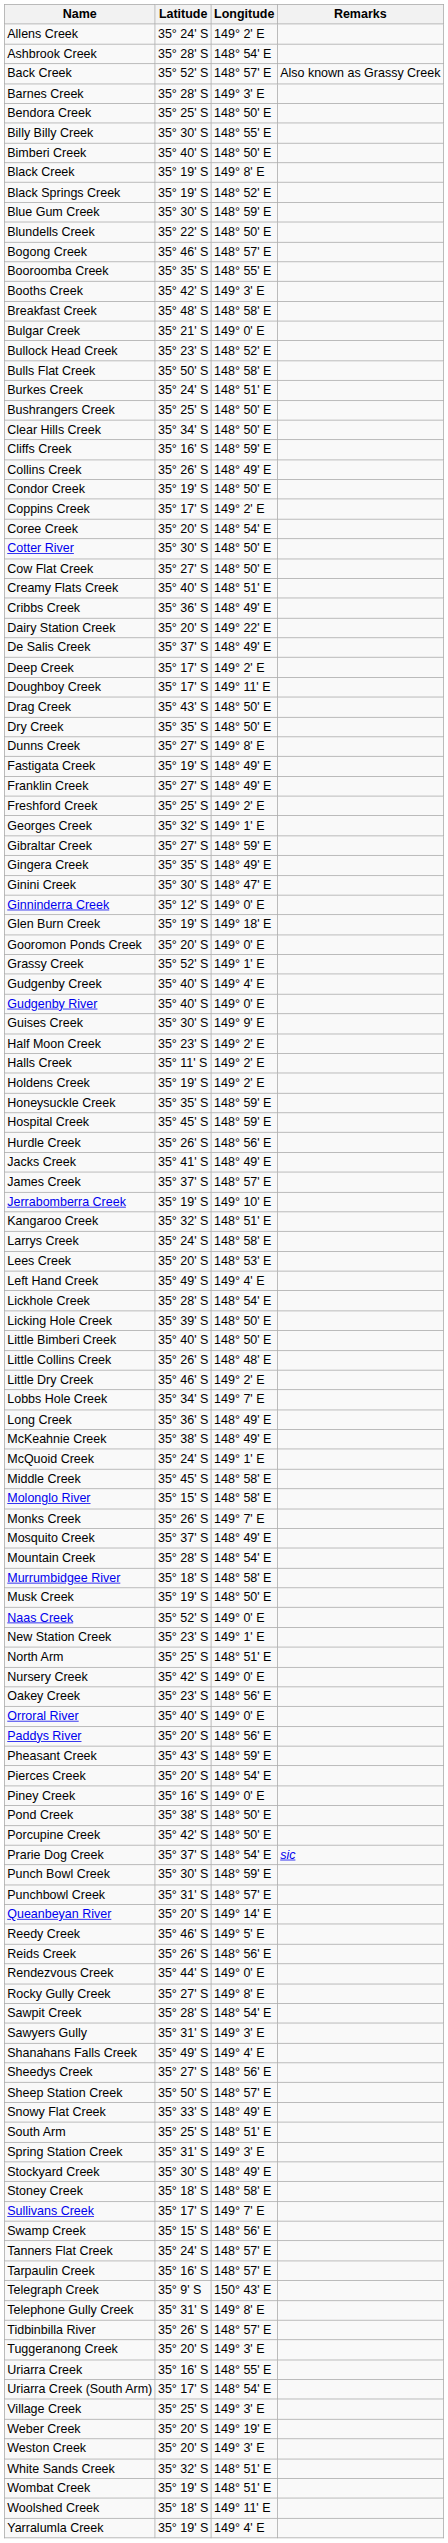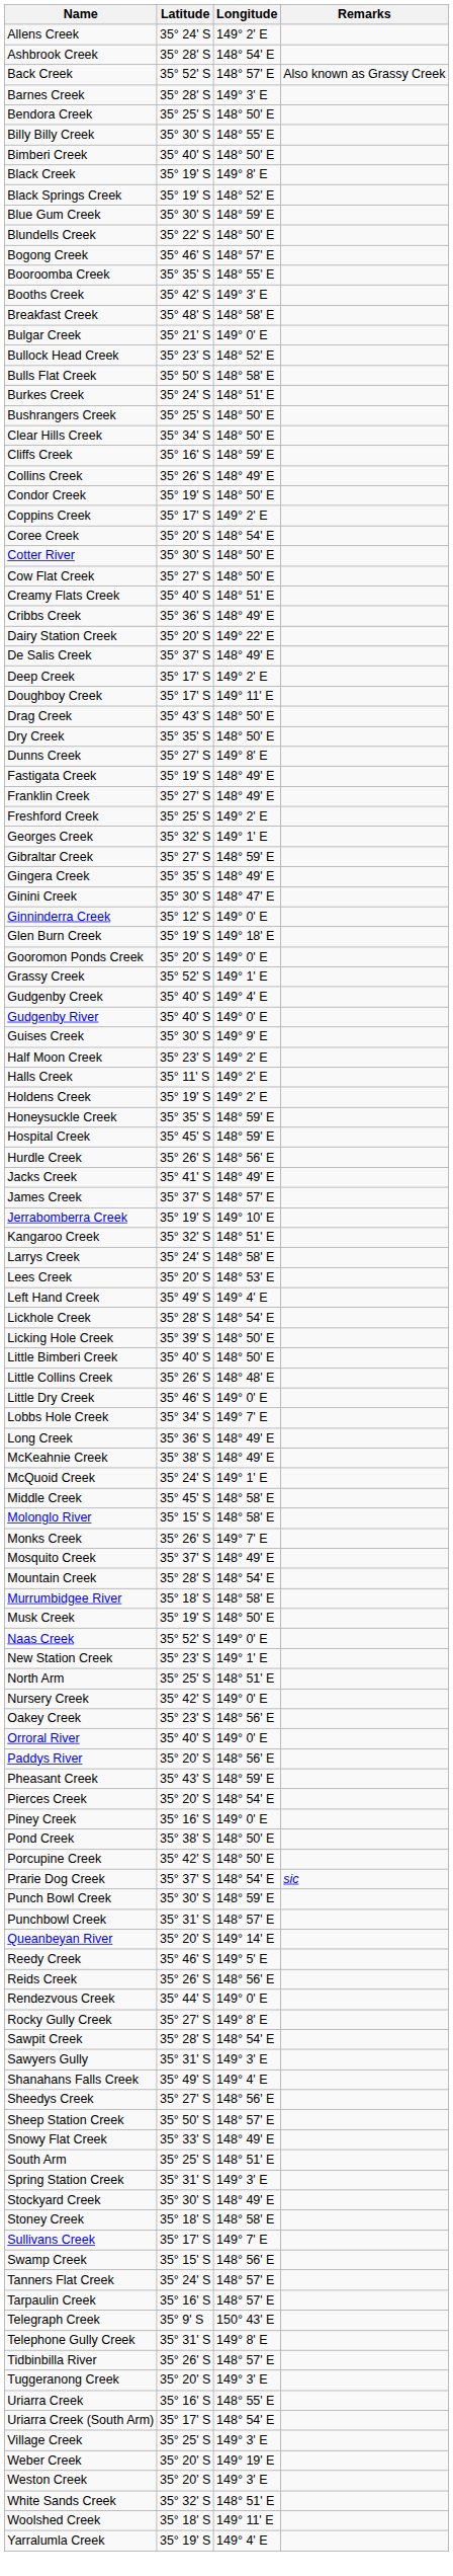Little Dry Creek | Longitude: 149° 2' E -> 149° 0' E
- row: Wombat Creek | 35° 19' S | 148° 51' E
